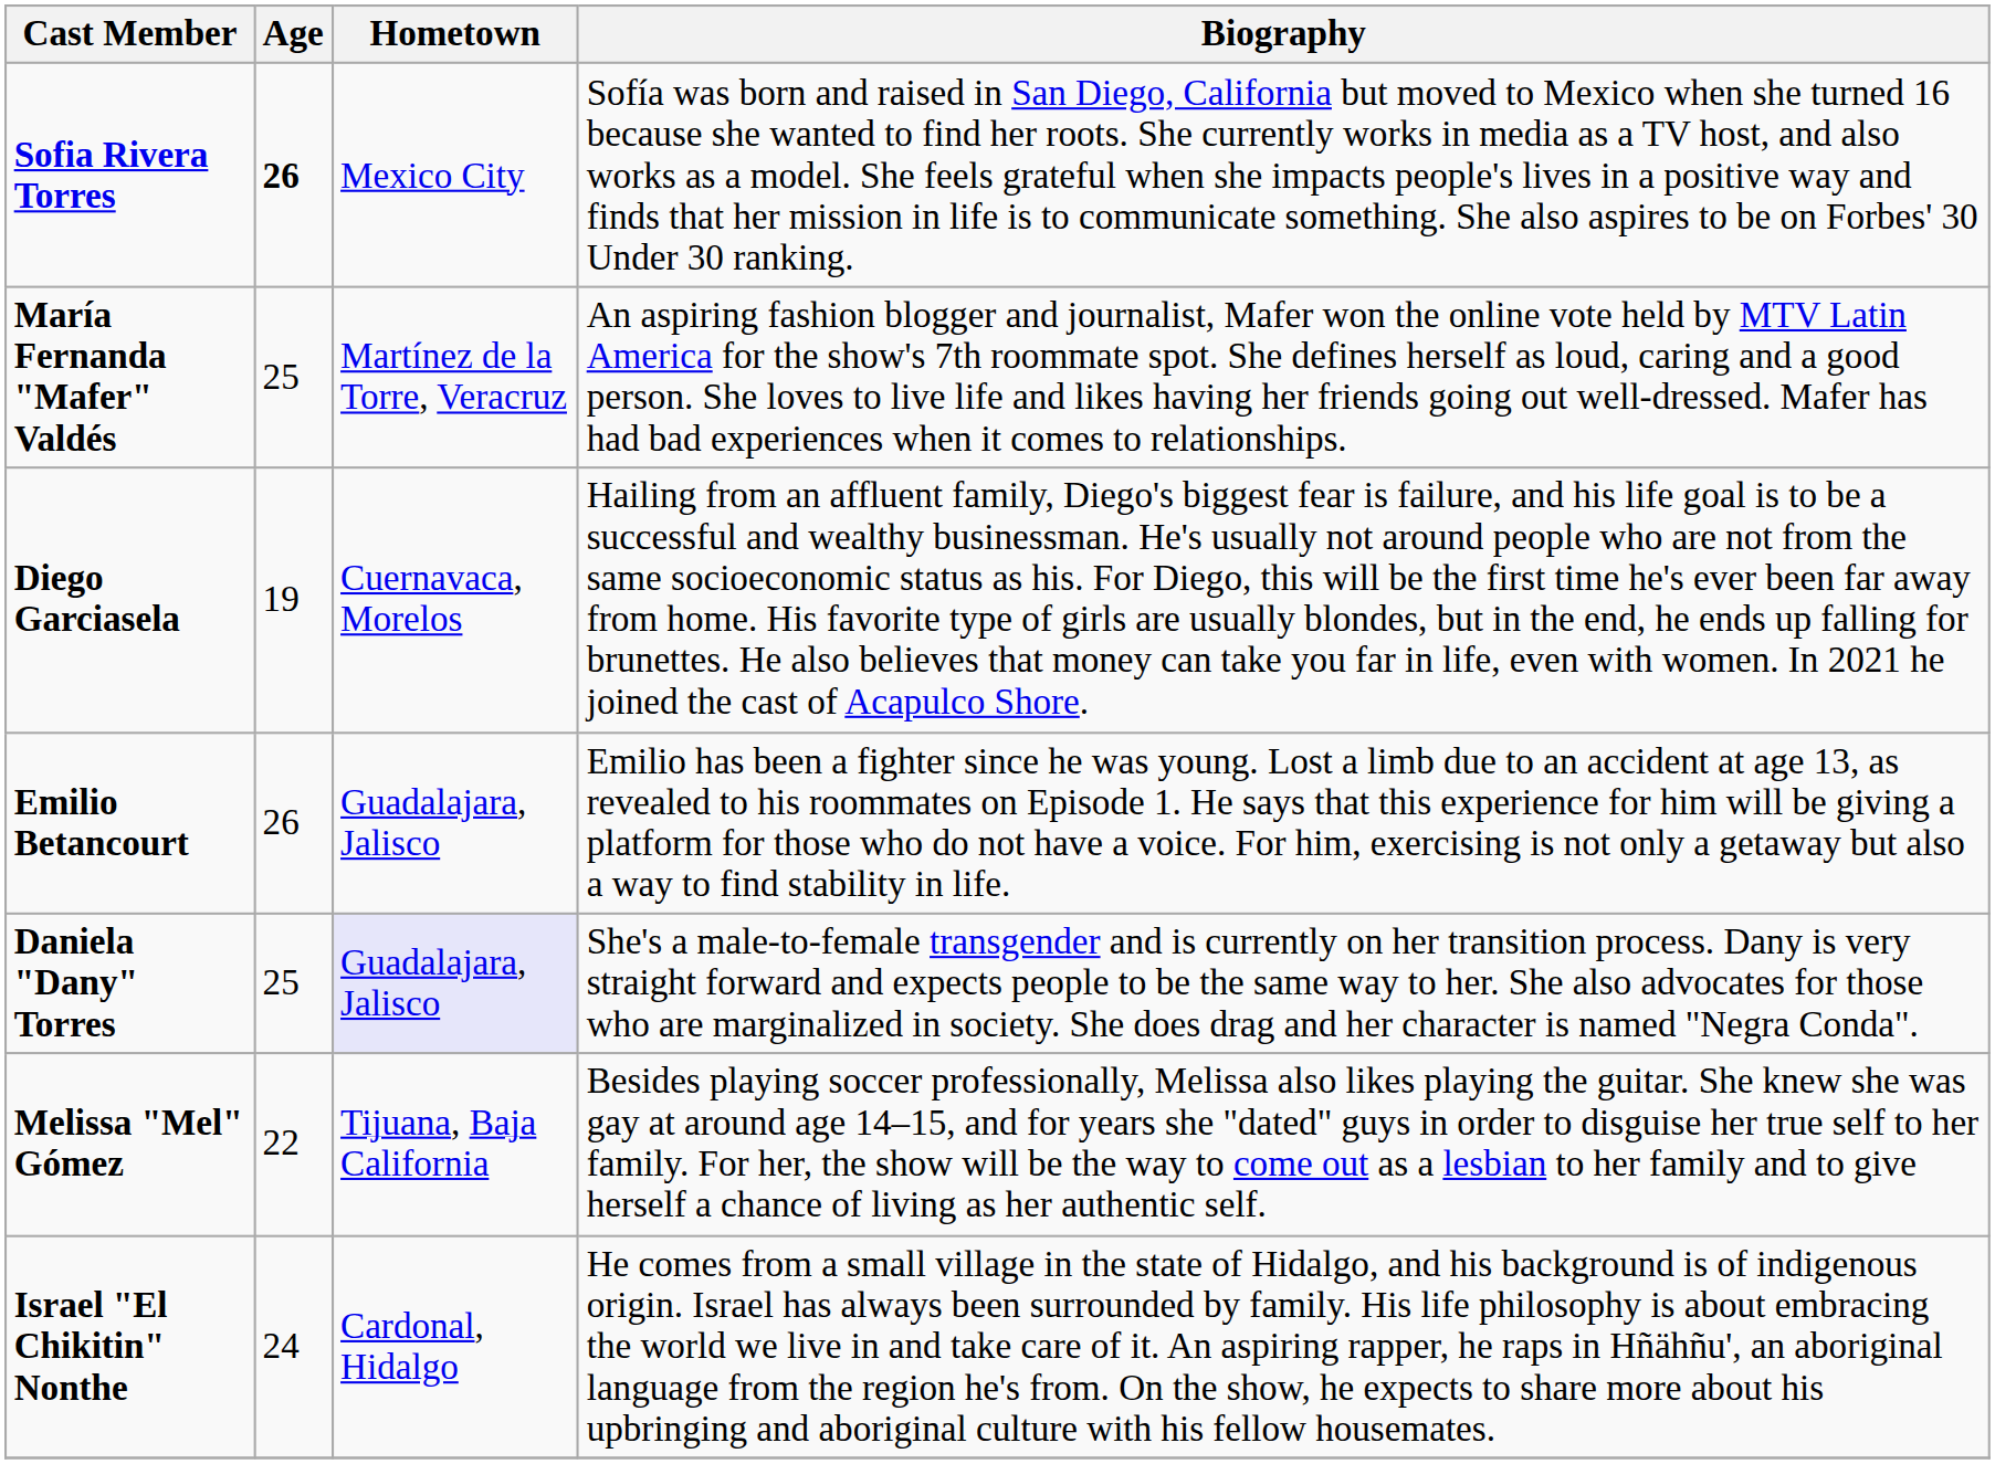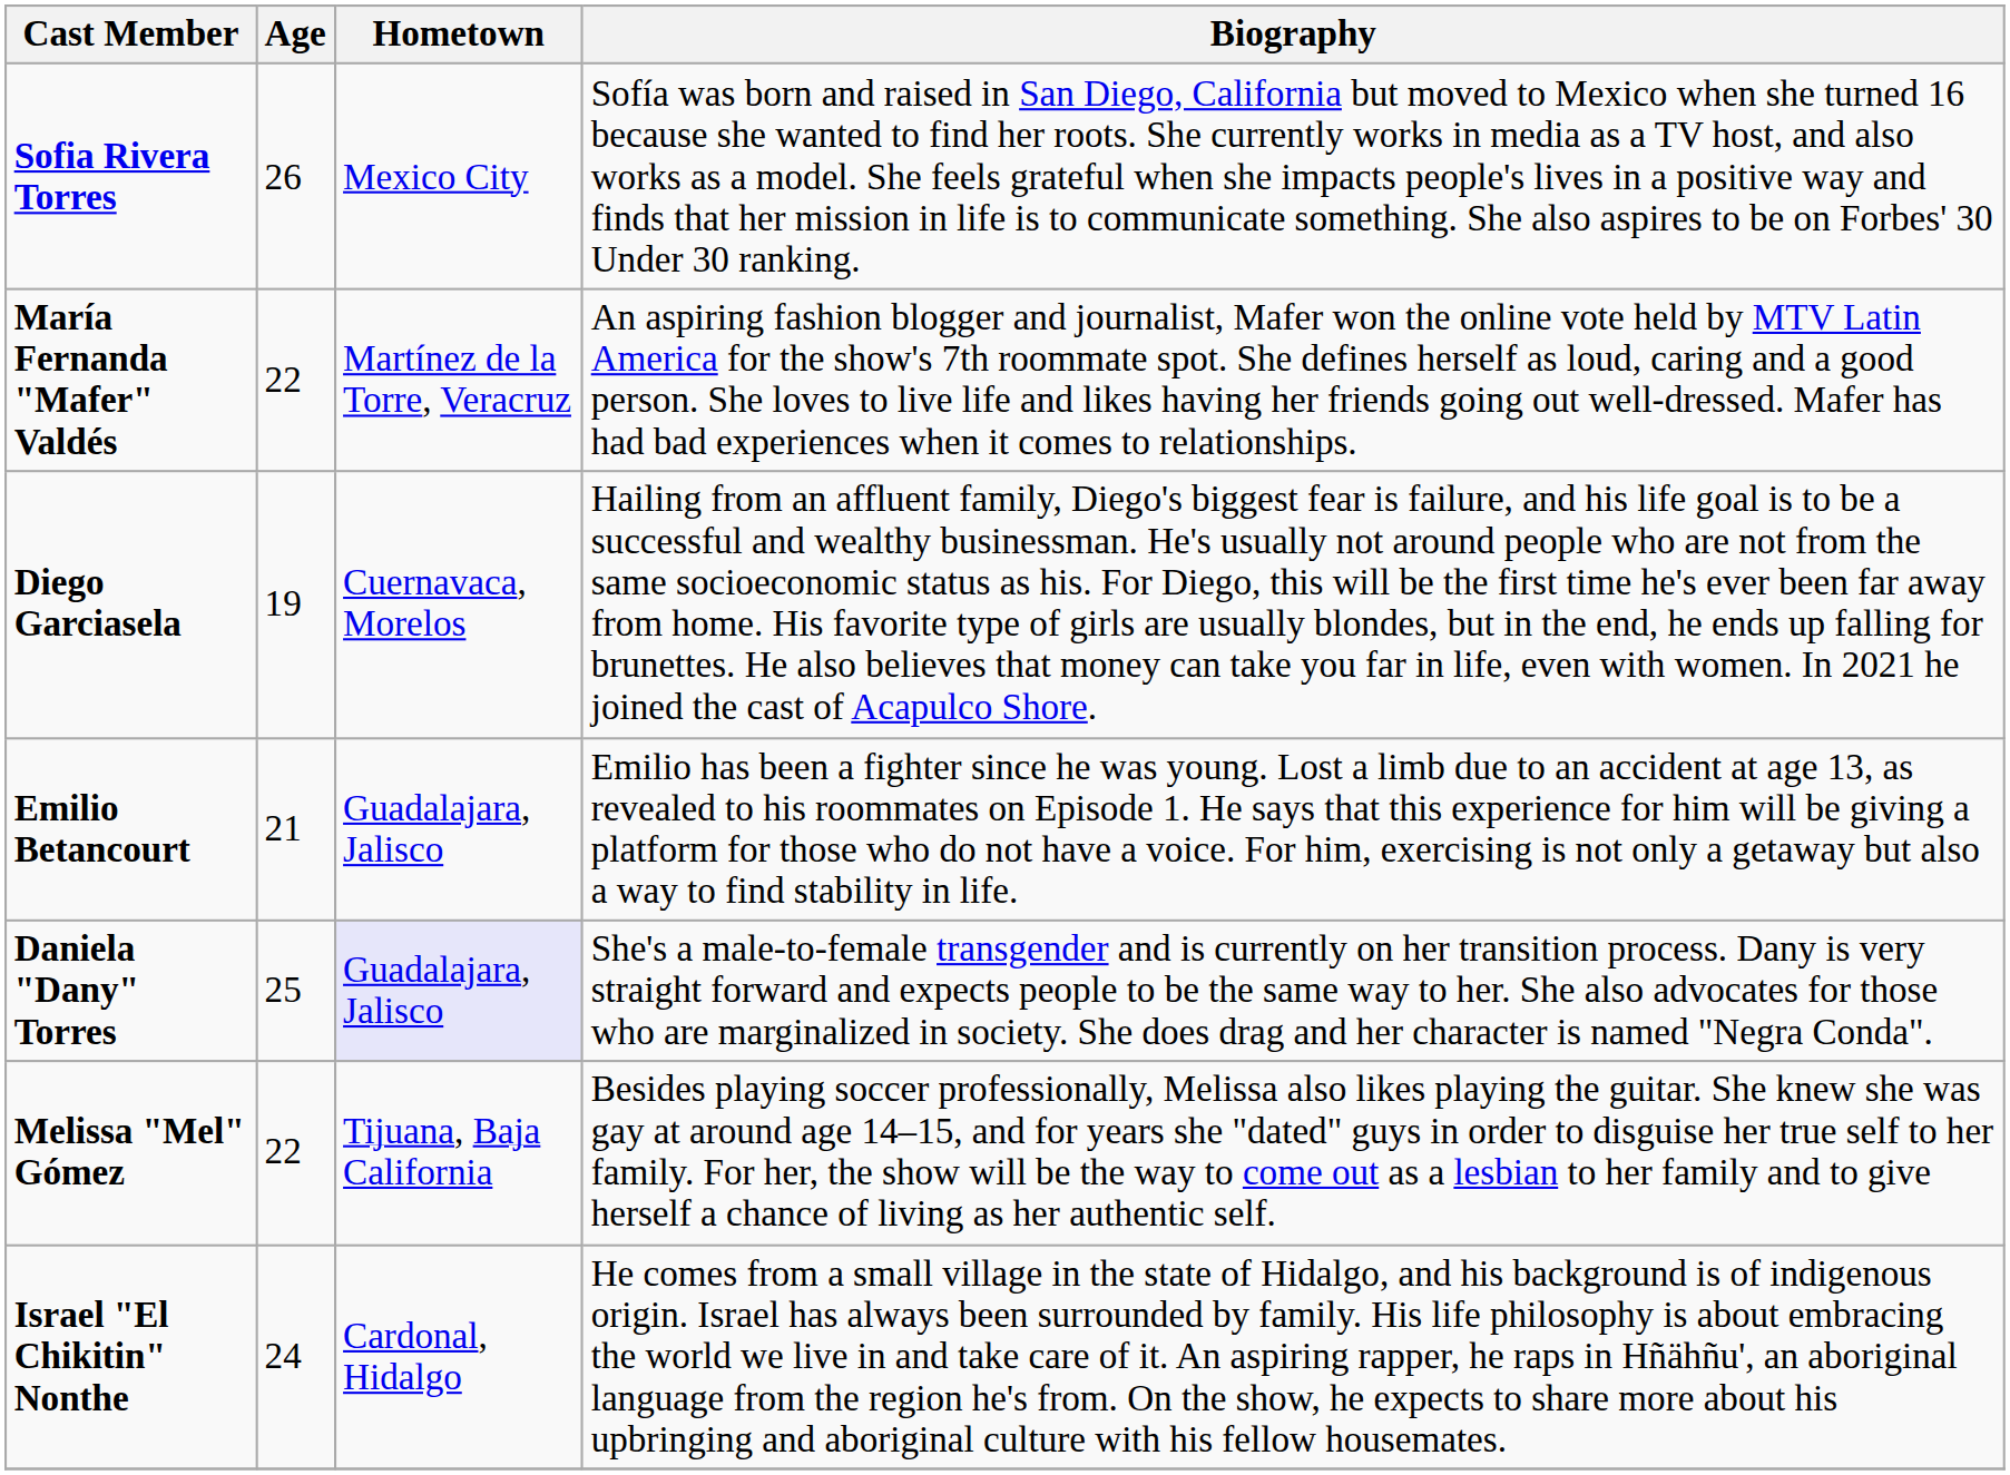Sofia Rivera Torres | Age: bold -> normal
María Fernanda "Mafer" Valdés | Age: 25 -> 22
Emilio Betancourt | Age: 26 -> 21
